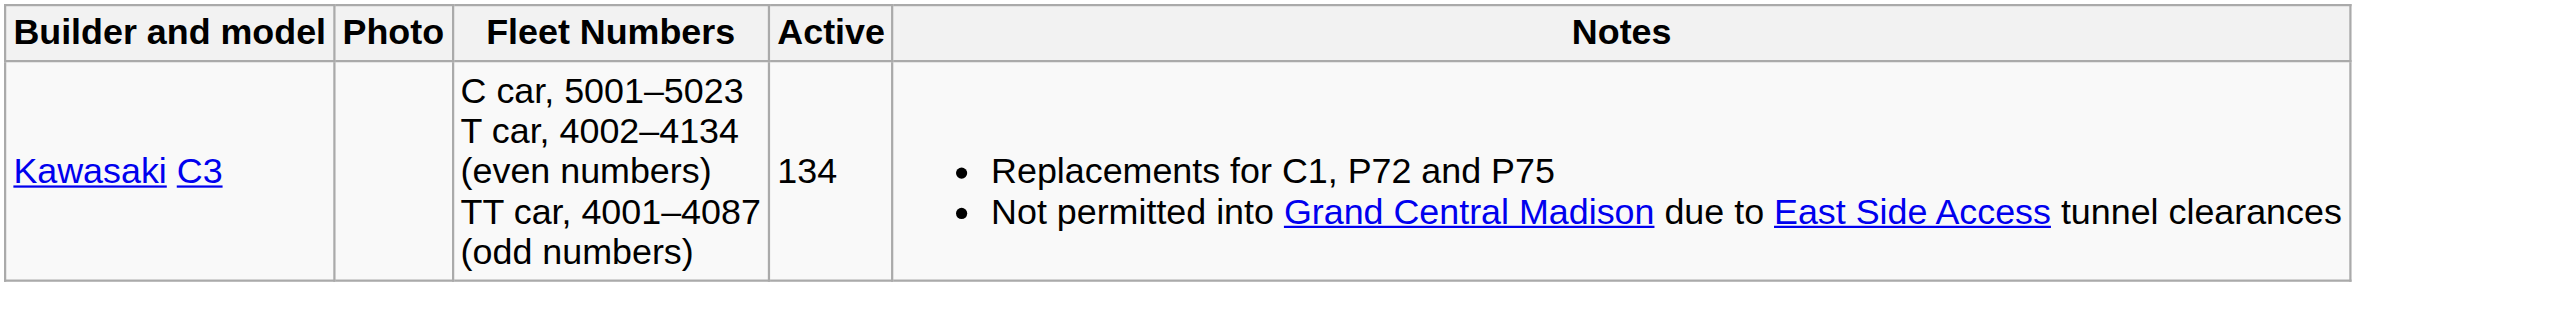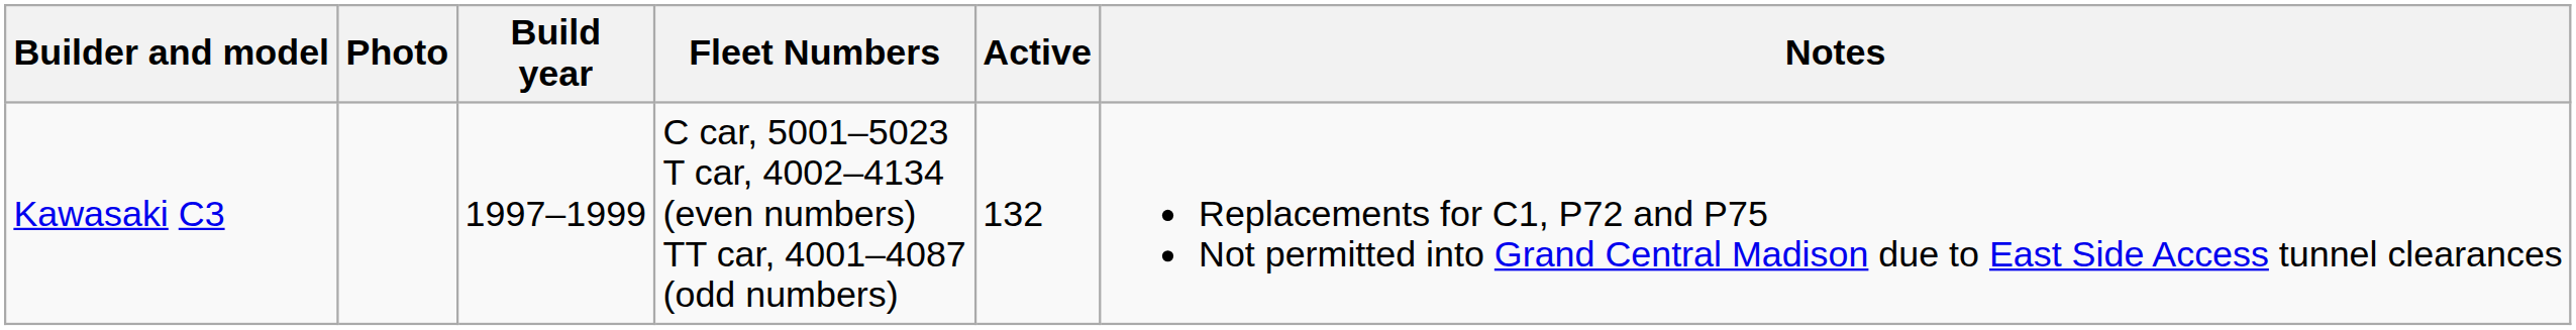+ column: Build year | 1997–1999
Kawasaki C3 | Active: 134 -> 132
